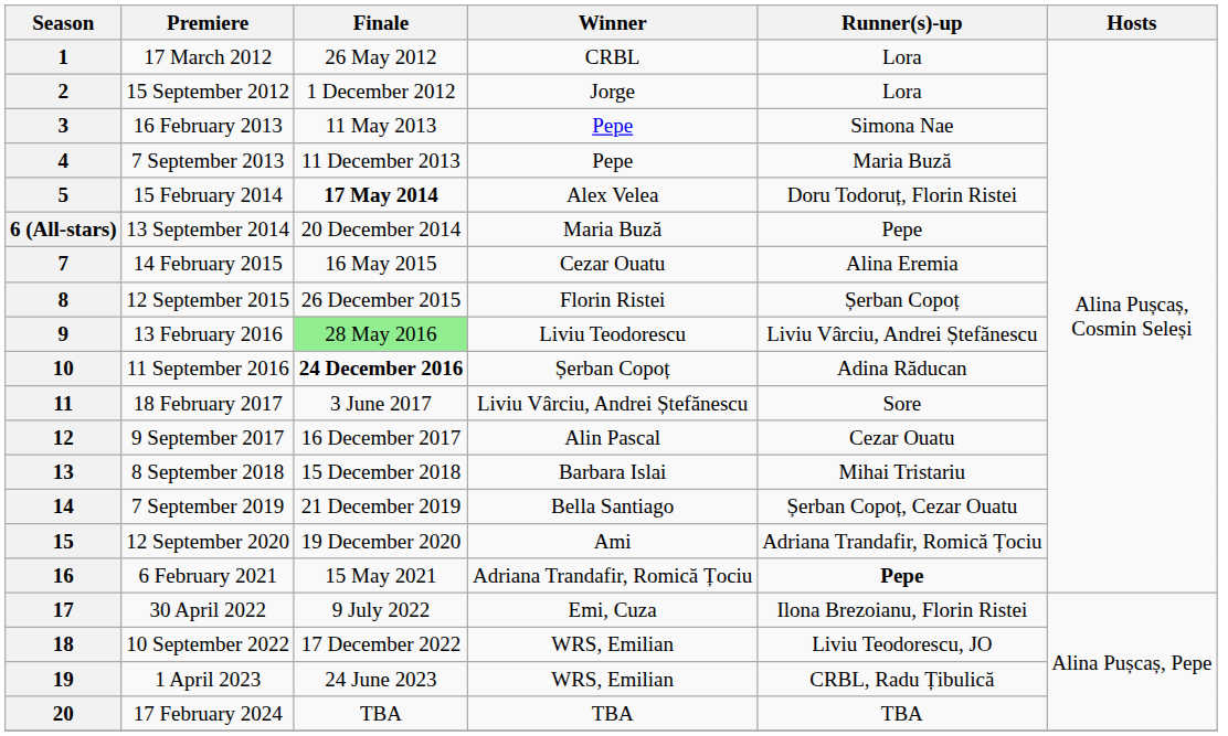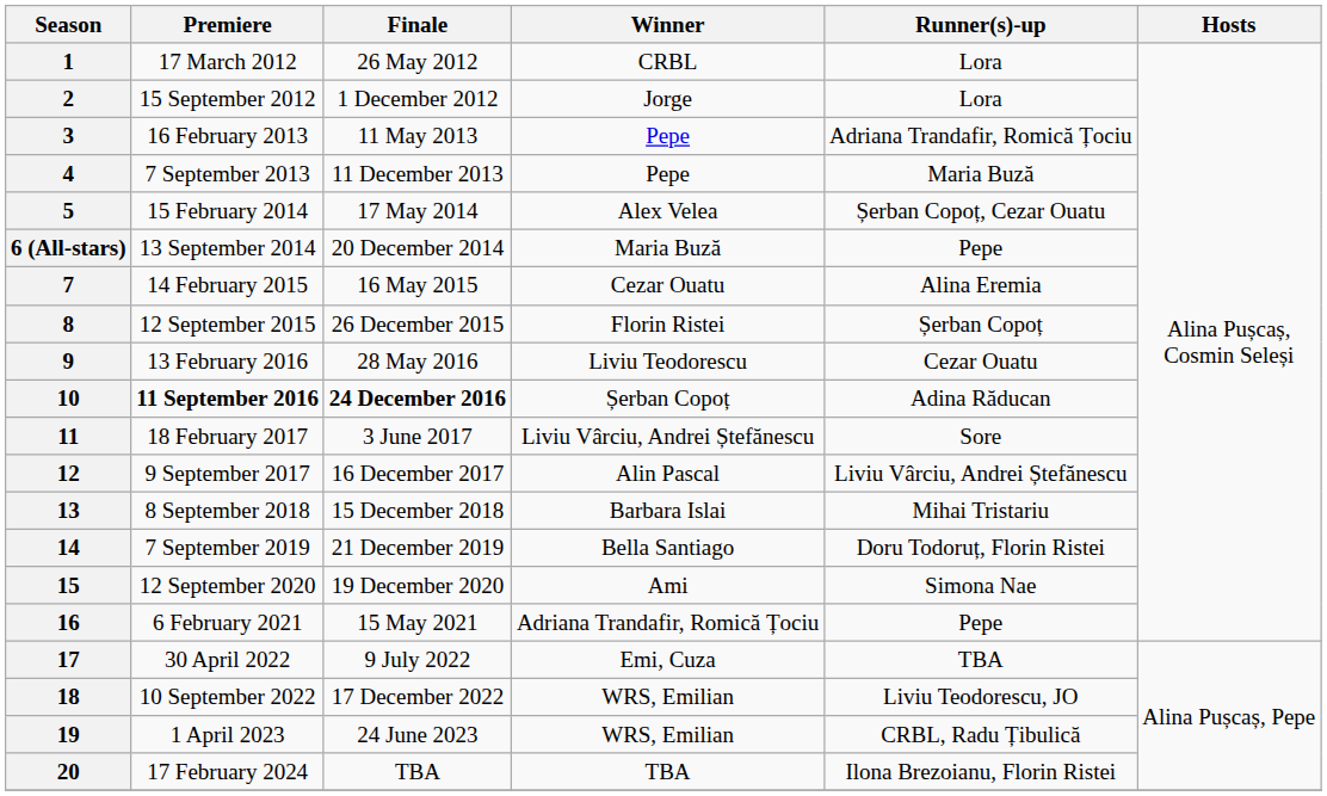3 | Runner(s)-up: Simona Nae -> Adriana Trandafir, Romică Țociu
5 | Finale: bold -> normal
5 | Runner(s)-up: Doru Todoruț, Florin Ristei -> Șerban Copoț, Cezar Ouatu
9 | Finale: lightgreen background -> no background
9 | Runner(s)-up: Liviu Vârciu, Andrei Ștefănescu -> Cezar Ouatu
10 | Premiere: normal -> bold
12 | Runner(s)-up: Cezar Ouatu -> Liviu Vârciu, Andrei Ștefănescu
14 | Runner(s)-up: Șerban Copoț, Cezar Ouatu -> Doru Todoruț, Florin Ristei
15 | Runner(s)-up: Adriana Trandafir, Romică Țociu -> Simona Nae
16 | Runner(s)-up: bold -> normal
17 | Runner(s)-up: Ilona Brezoianu, Florin Ristei -> TBA
20 | Runner(s)-up: TBA -> Ilona Brezoianu, Florin Ristei
